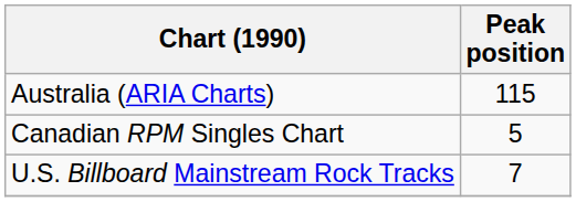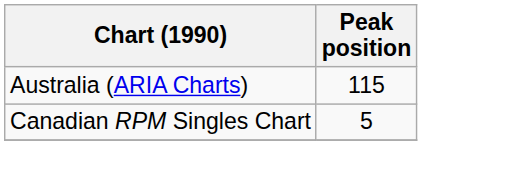- row: U.S. Billboard Mainstream Rock Tracks | 7
